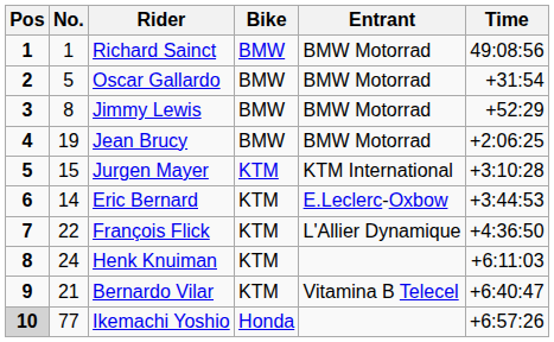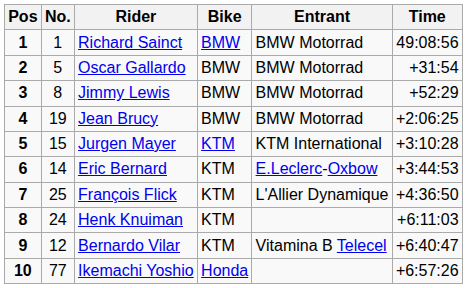François Flick | No.: 22 -> 25
Bernardo Vilar | No.: 21 -> 12
Ikemachi Yoshio | Pos: lightgrey background -> no background
